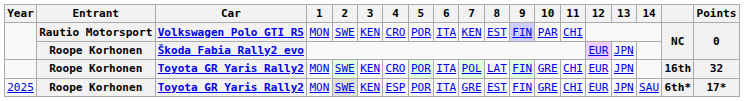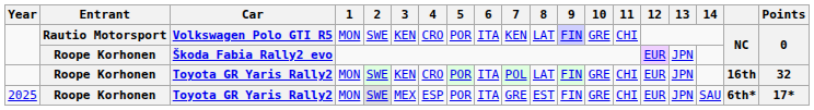Volkswagen Polo GTI R5 | 8: EST -> LAT
Volkswagen Polo GTI R5 | 10: PAR -> GRE
2025 / Toyota GR Yaris Rally2 | 3: KEN -> MEX
